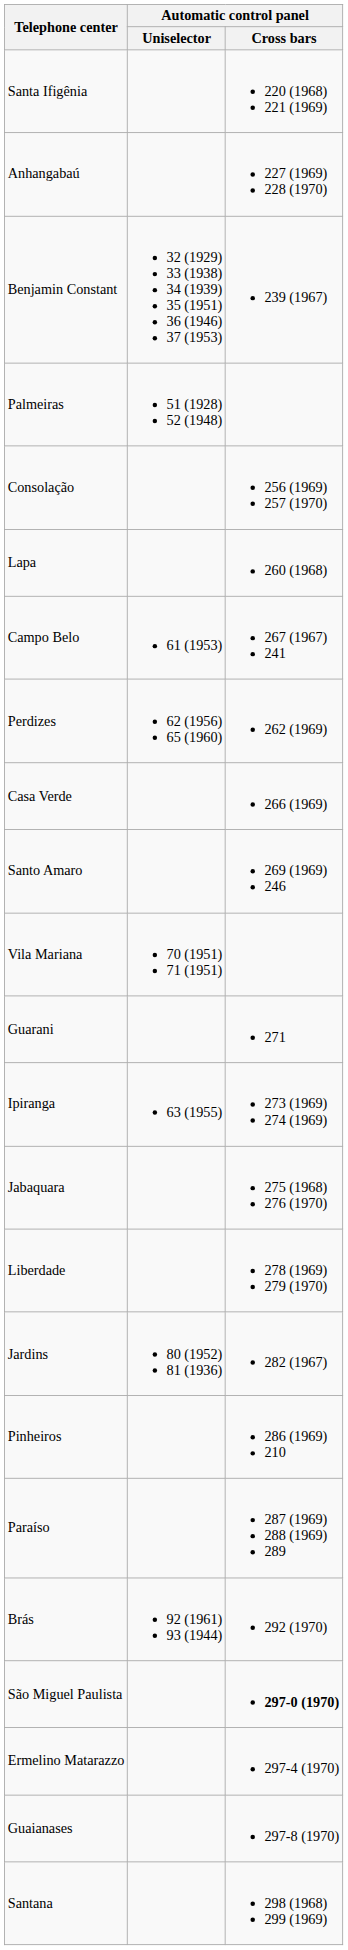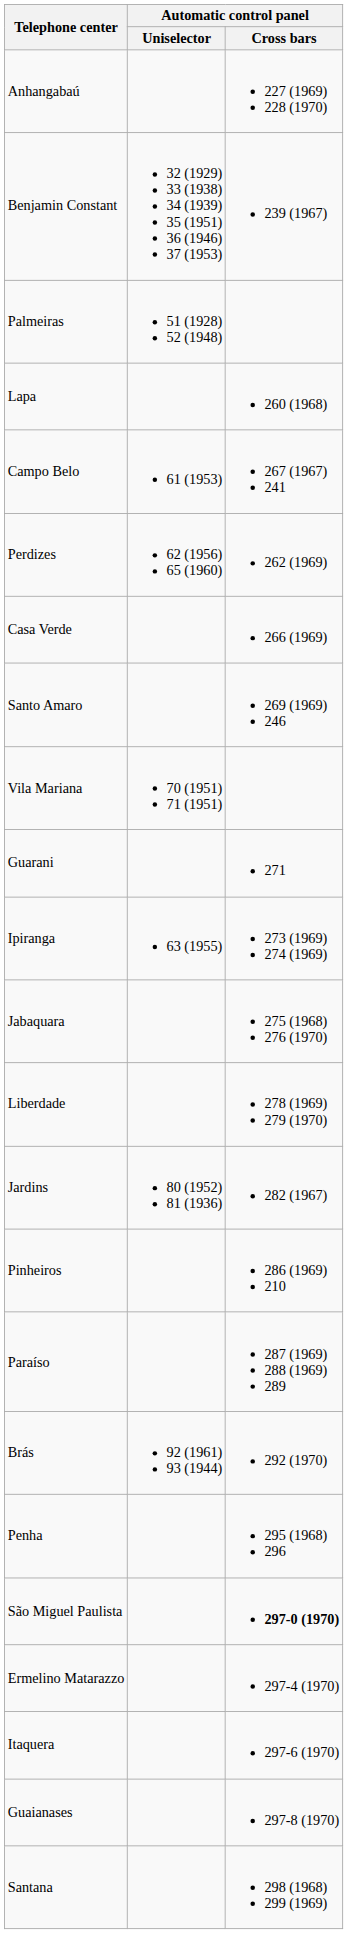- row: Santa Ifigênia | 220 (1968) 221 (1969)
- row: Consolação | 256 (1969) 257 (1970)
+ row: Penha | 295 (1968) 296
+ row: Itaquera | 297-6 (1970)
